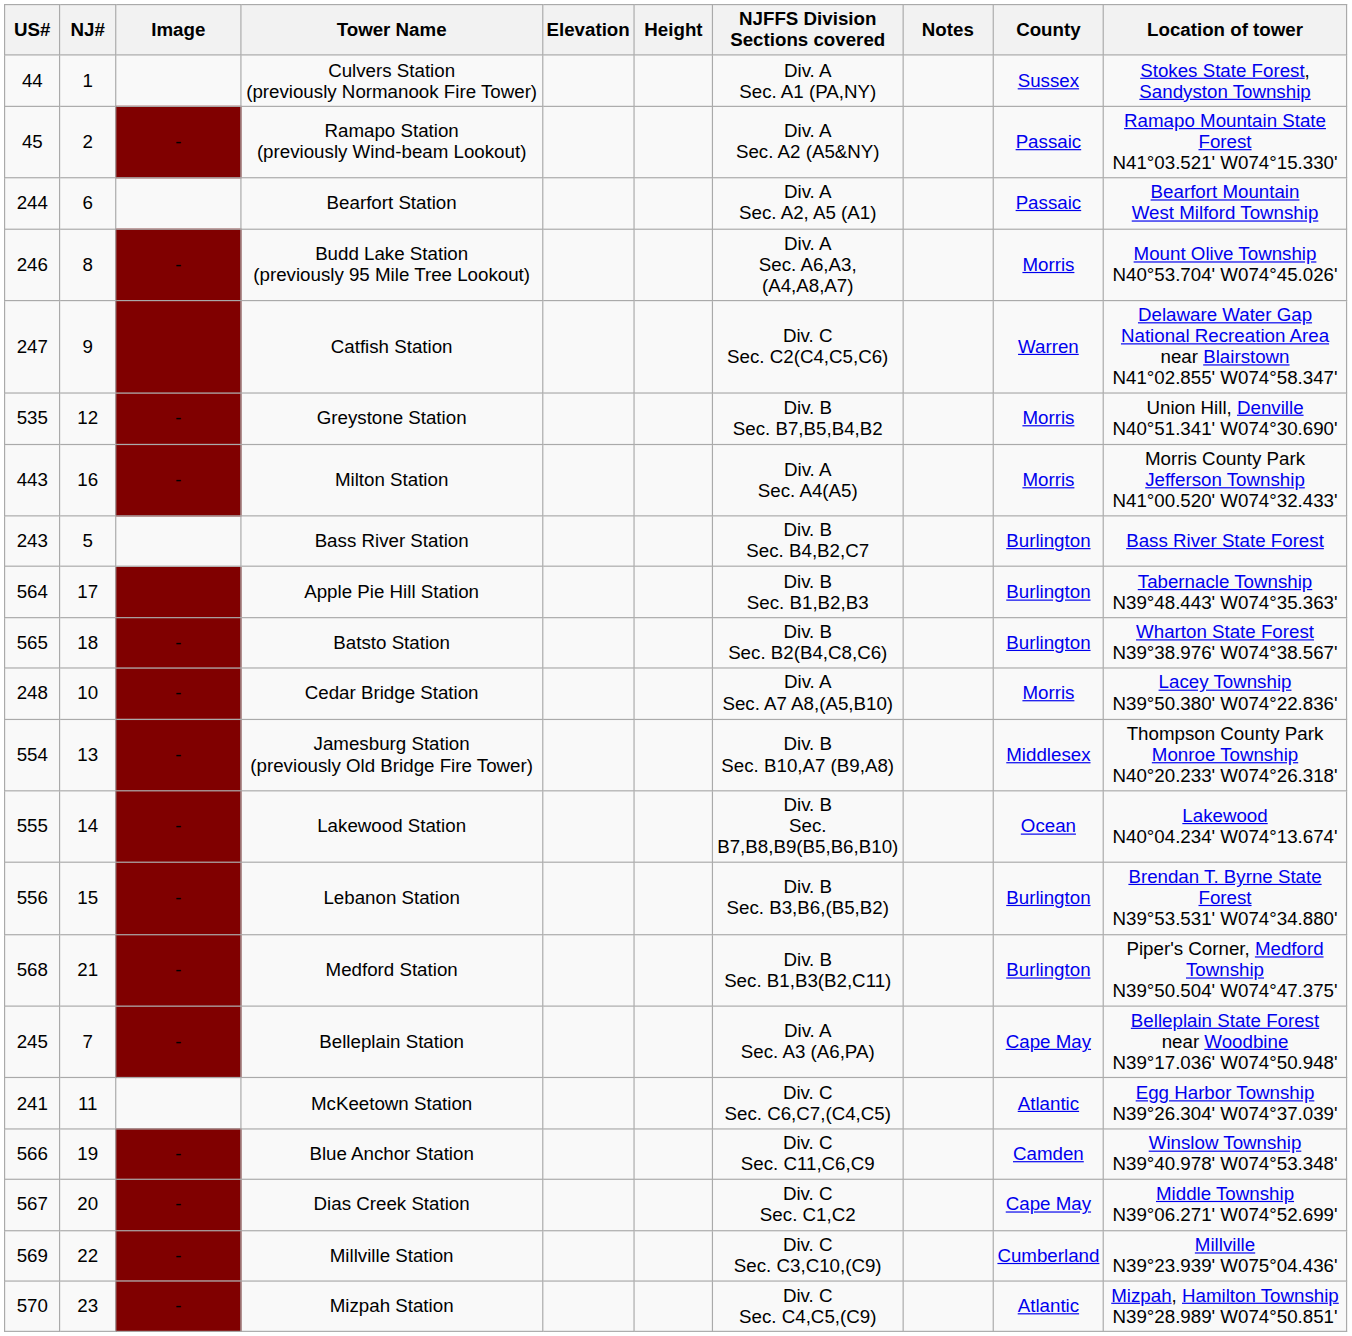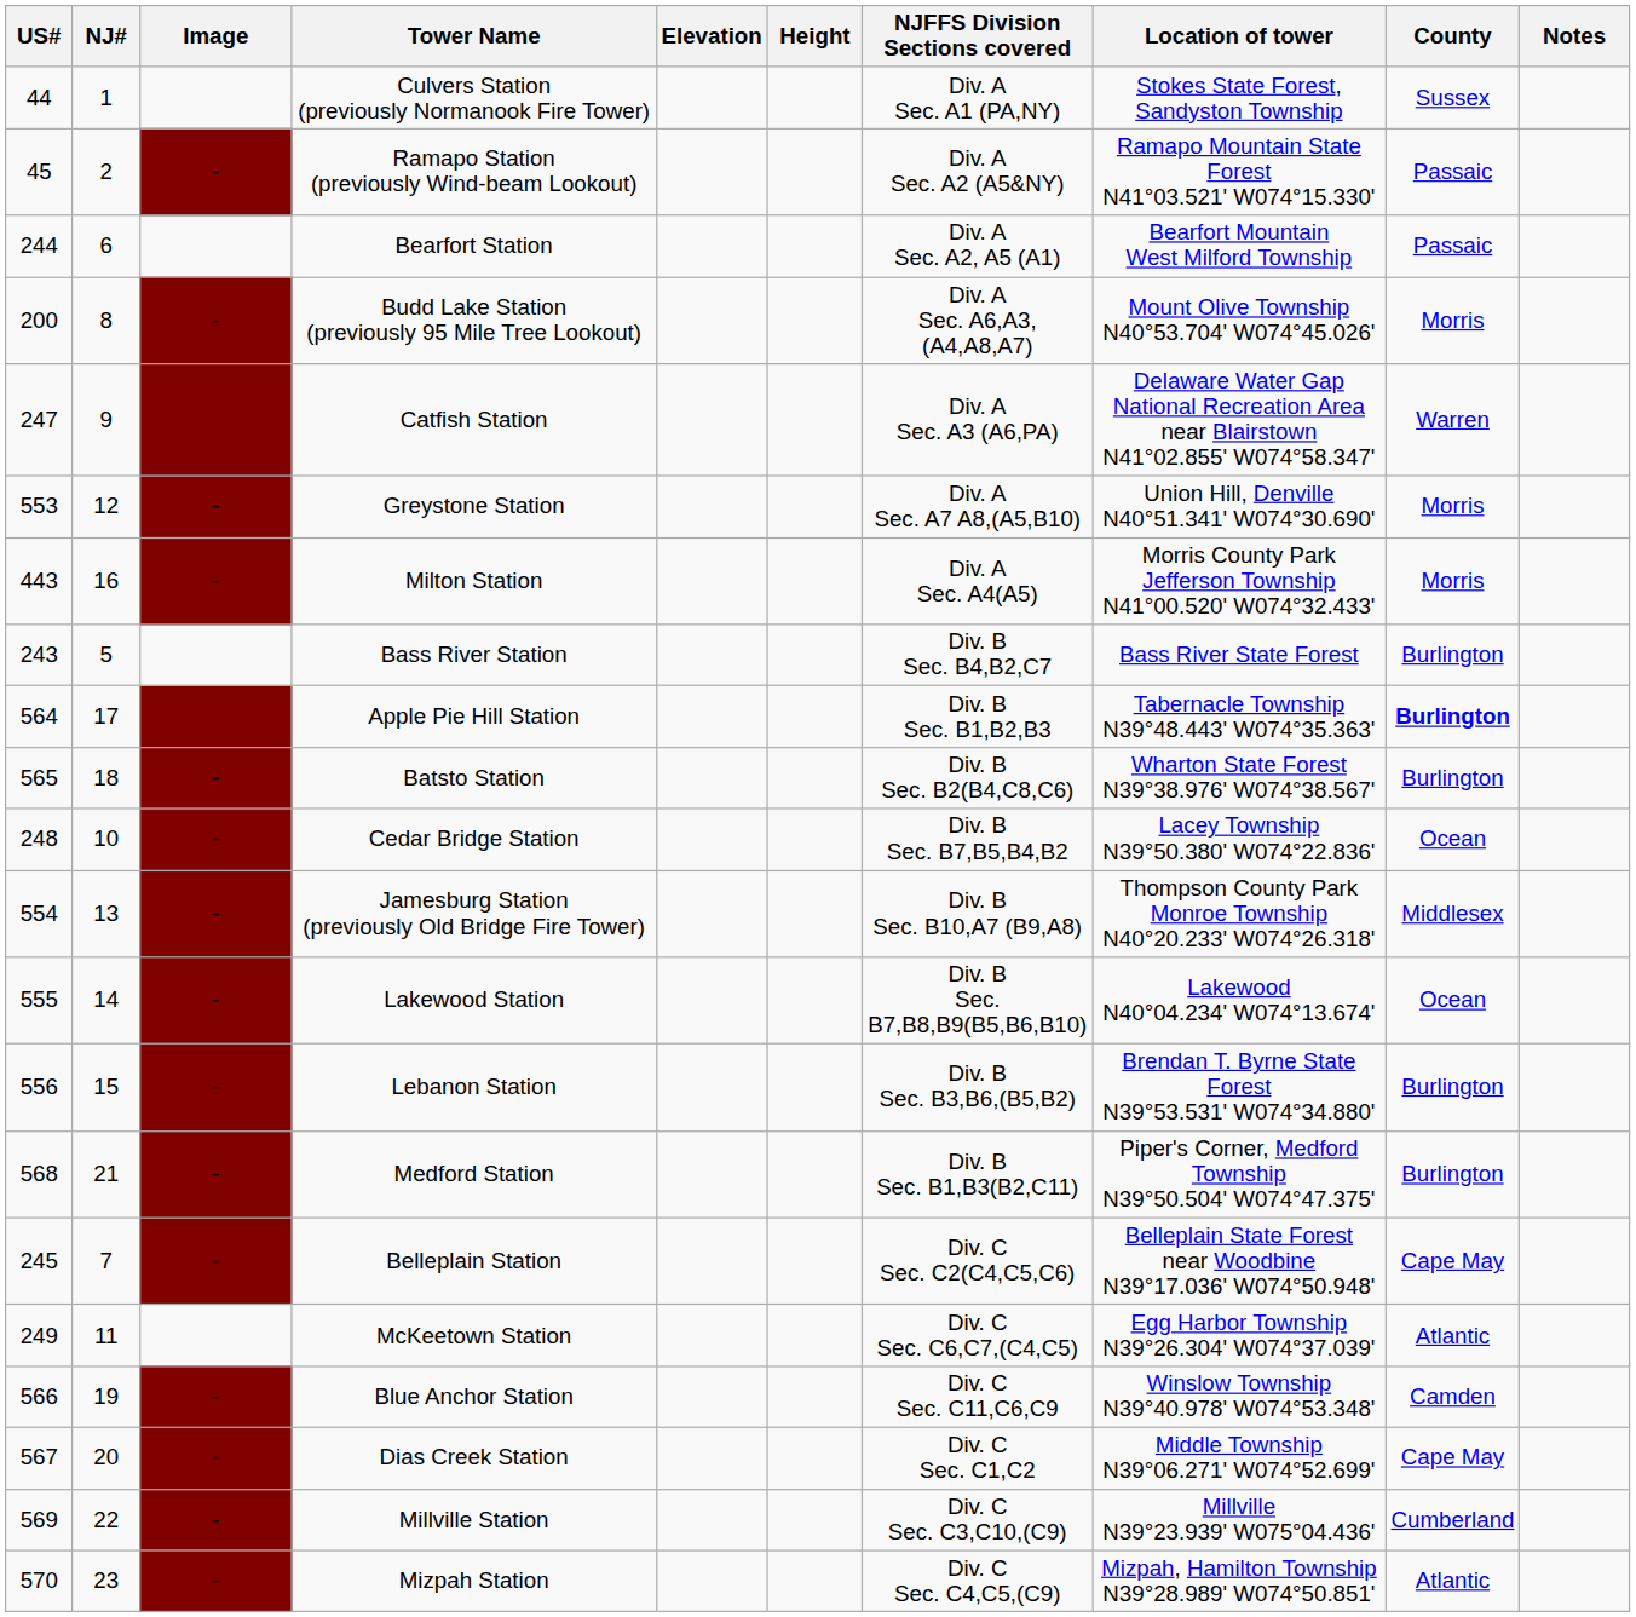columns swapped: Location of tower <-> Notes
Budd Lake Station (previously 95 Mile Tree Lookout) | US#: 246 -> 200
Catfish Station | NJFFS Division Sections covered: Div. C Sec. C2(C4,C5,C6) -> Div. A Sec. A3 (A6,PA)
Greystone Station | US#: 535 -> 553
Greystone Station | NJFFS Division Sections covered: Div. B Sec. B7,B5,B4,B2 -> Div. A Sec. A7 A8,(A5,B10)
Apple Pie Hill Station | County: normal -> bold
Cedar Bridge Station | NJFFS Division Sections covered: Div. A Sec. A7 A8,(A5,B10) -> Div. B Sec. B7,B5,B4,B2
Cedar Bridge Station | County: Morris -> Ocean
Belleplain Station | NJFFS Division Sections covered: Div. A Sec. A3 (A6,PA) -> Div. C Sec. C2(C4,C5,C6)
McKeetown Station | US#: 241 -> 249
